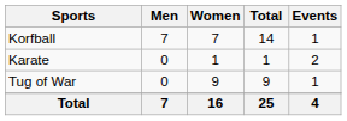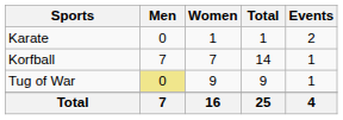rows swapped: Karate <-> Korfball
Tug of War | Men: no background -> khaki background
